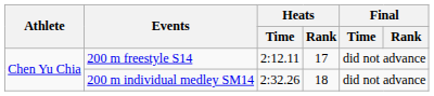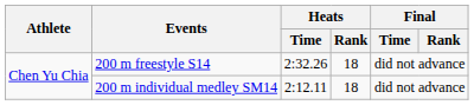200 m freestyle S14 | Heats / Time: 2:12.11 -> 2:32.26
200 m freestyle S14 | Heats / Rank: 17 -> 18
200 m individual medley SM14 | Heats / Time: 2:32.26 -> 2:12.11
